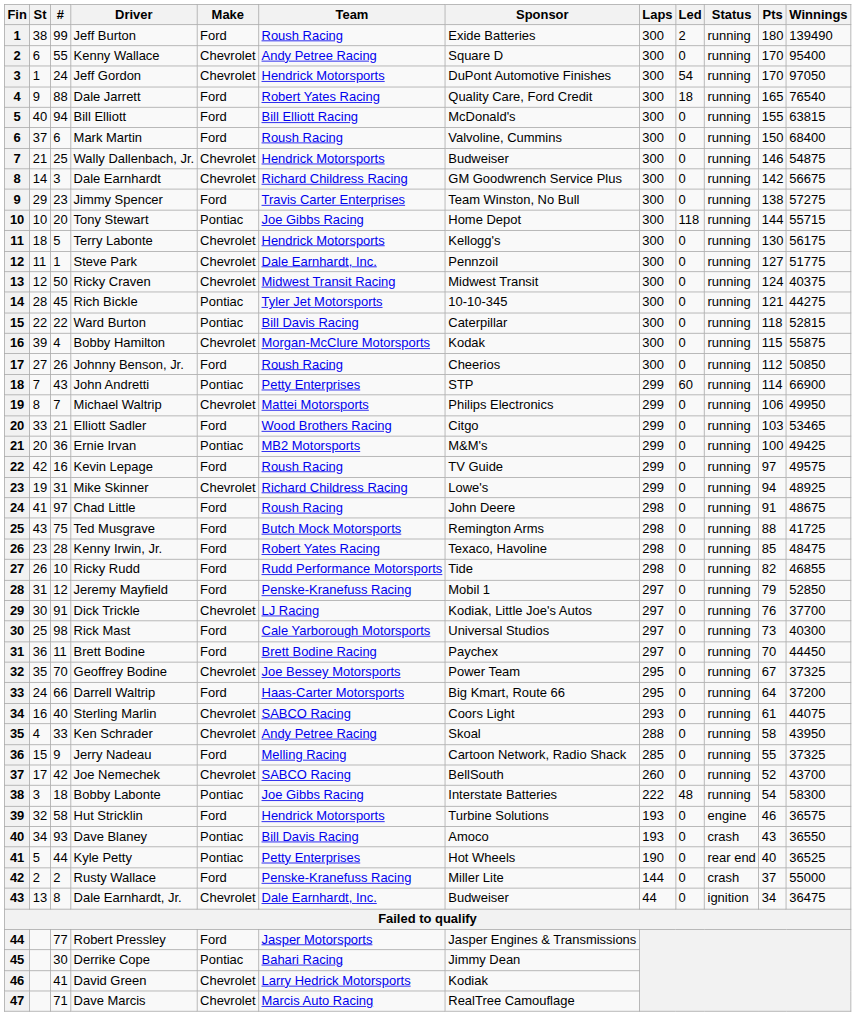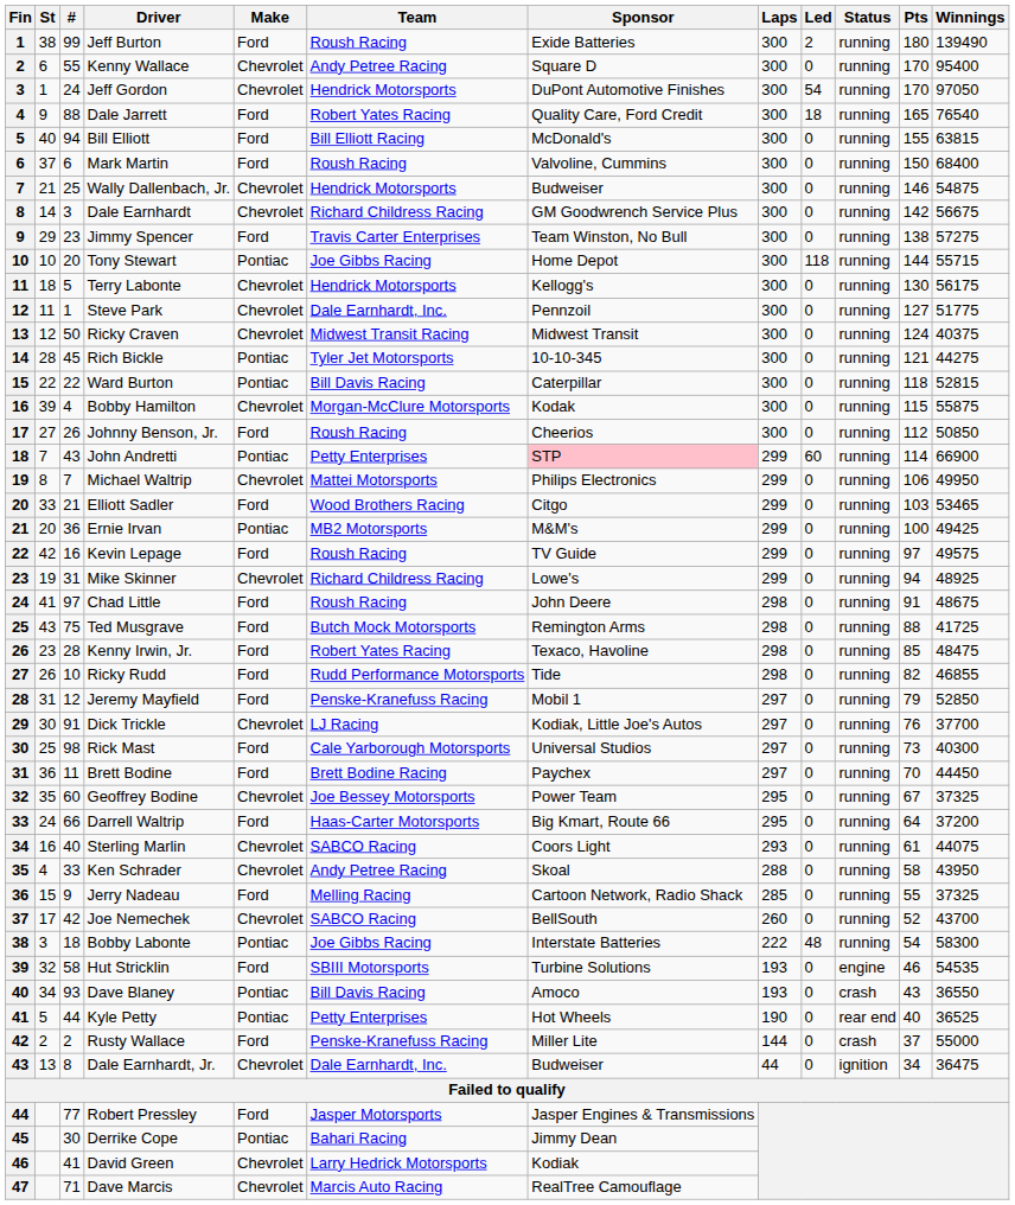John Andretti | Sponsor: no background -> pink background
Geoffrey Bodine | #: 70 -> 60
Hut Stricklin | Team: Hendrick Motorsports -> SBIII Motorsports
Hut Stricklin | Winnings: 36575 -> 54535
